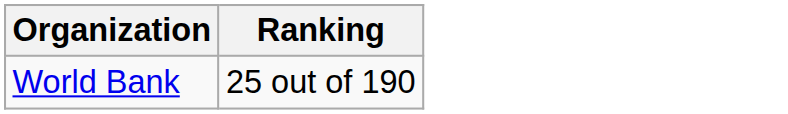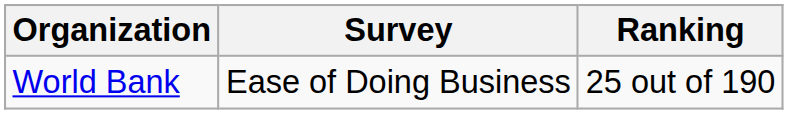+ column: Survey | Ease of Doing Business
